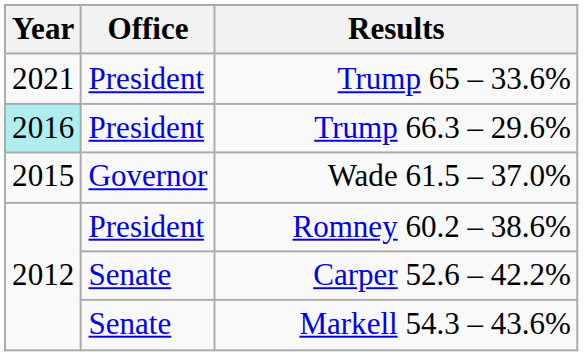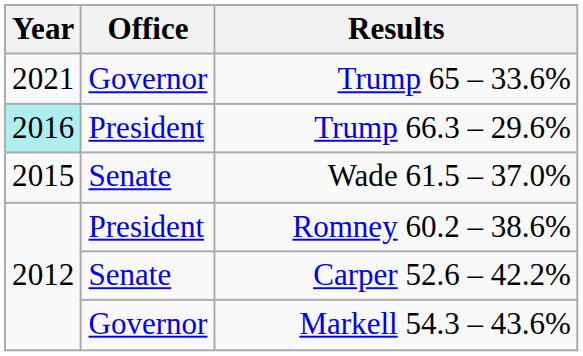Trump 65 – 33.6% | Office: President -> Governor
Wade 61.5 – 37.0% | Office: Governor -> Senate
Markell 54.3 – 43.6% | Office: Senate -> Governor
